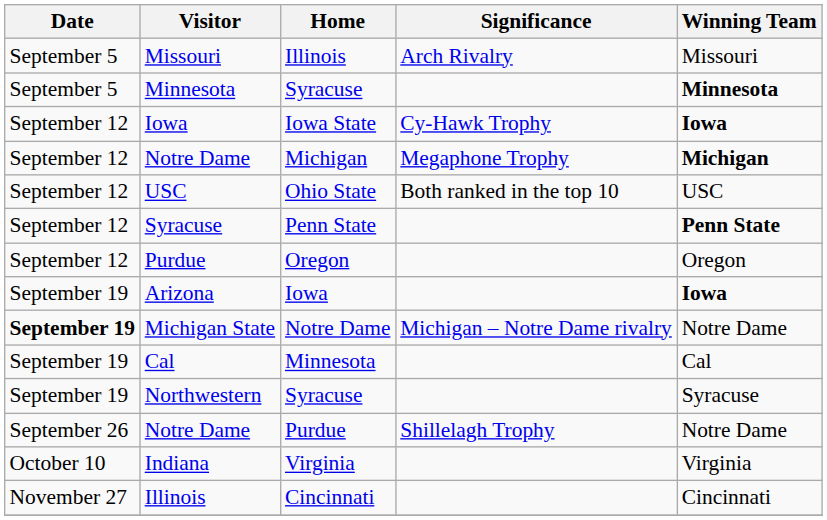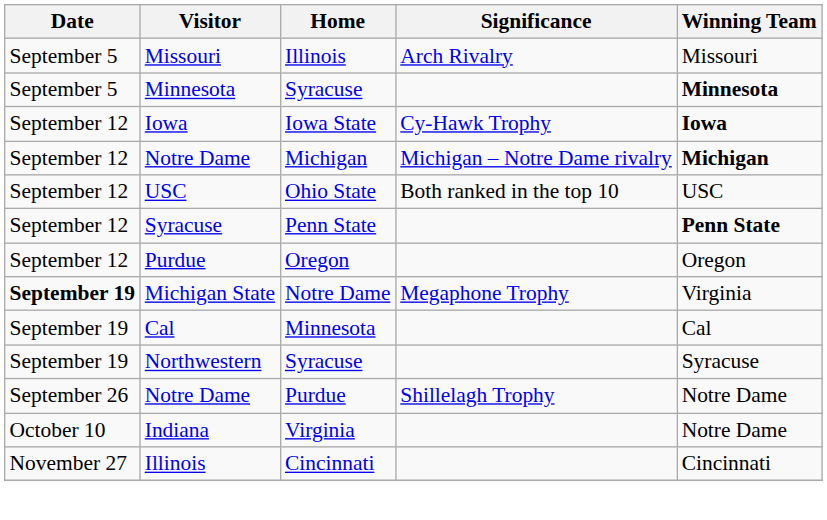Notre Dame / Michigan | Significance: Megaphone Trophy -> Michigan – Notre Dame rivalry
- row: September 19 | Arizona | Iowa | Iowa
Michigan State | Significance: Michigan – Notre Dame rivalry -> Megaphone Trophy
Michigan State | Winning Team: Notre Dame -> Virginia
Indiana | Winning Team: Virginia -> Notre Dame
